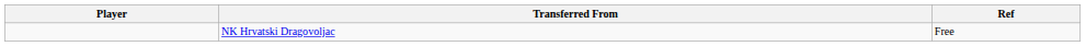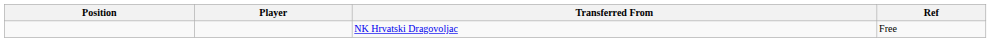+ column: Position
